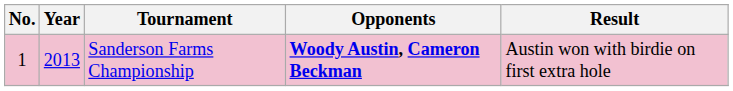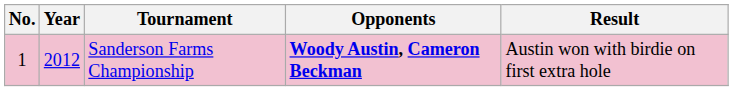Sanderson Farms Championship | Year: 2013 -> 2012
